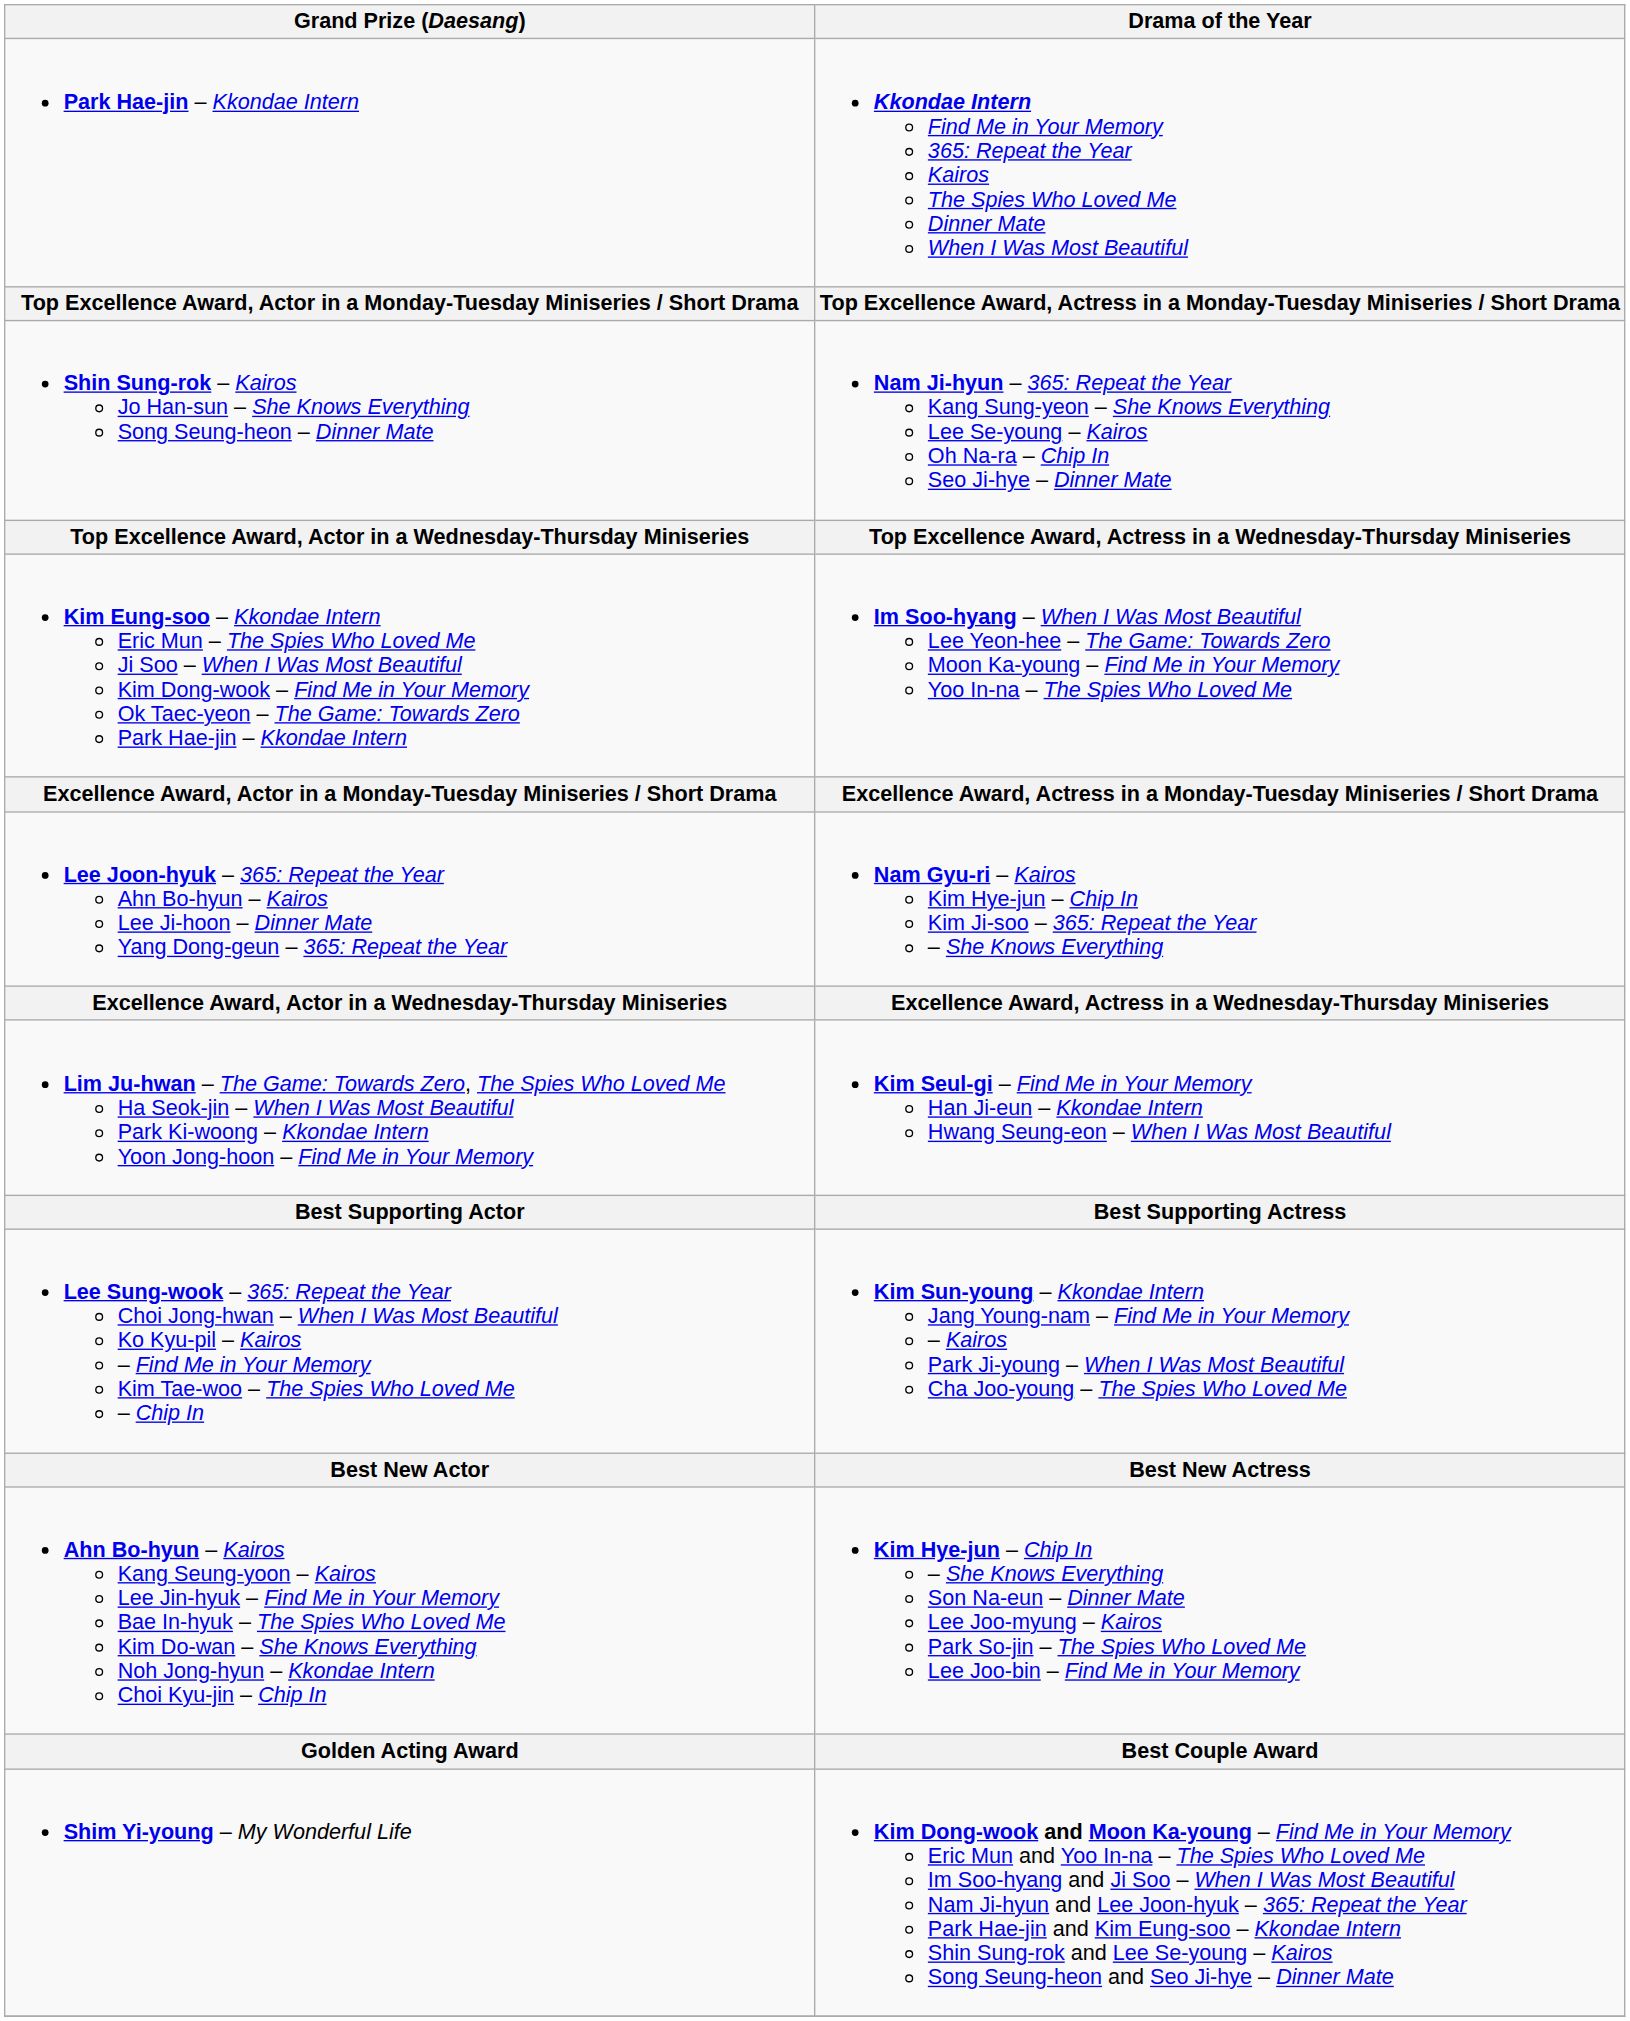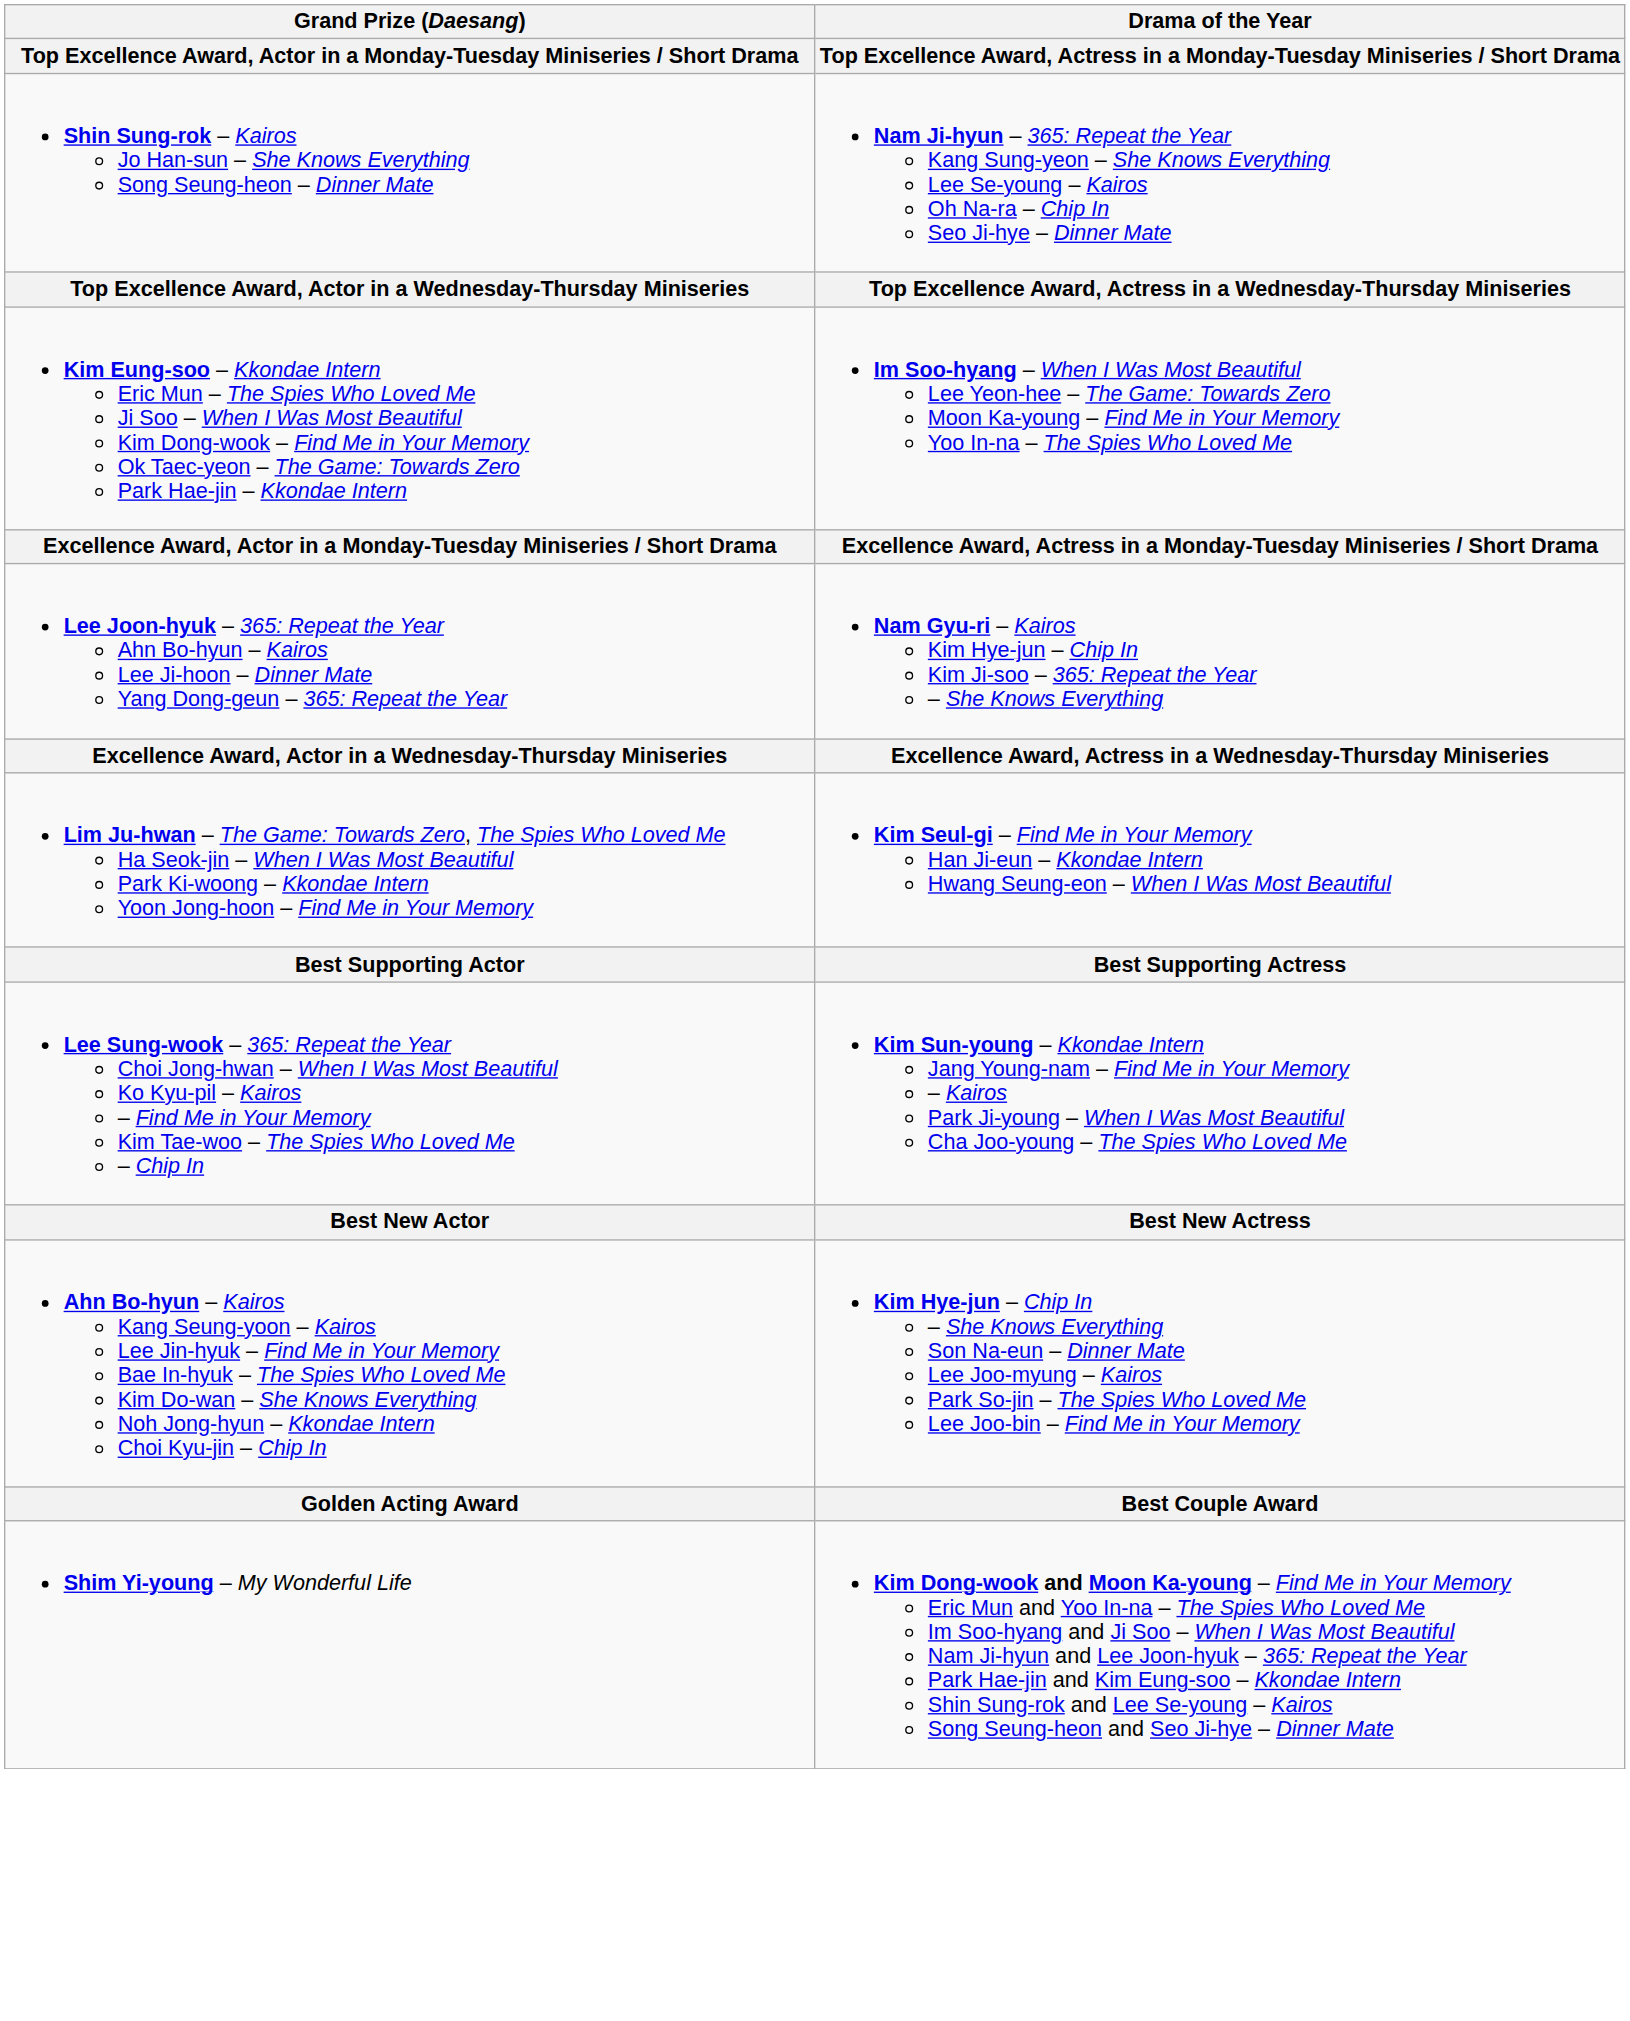- row: Park Hae-jin – Kkondae Intern | Kkondae Intern Find Me in Your Memory 365: Repeat the Year Kairos The Spies Who Loved Me Dinner Mate When I Was Most Beautiful
